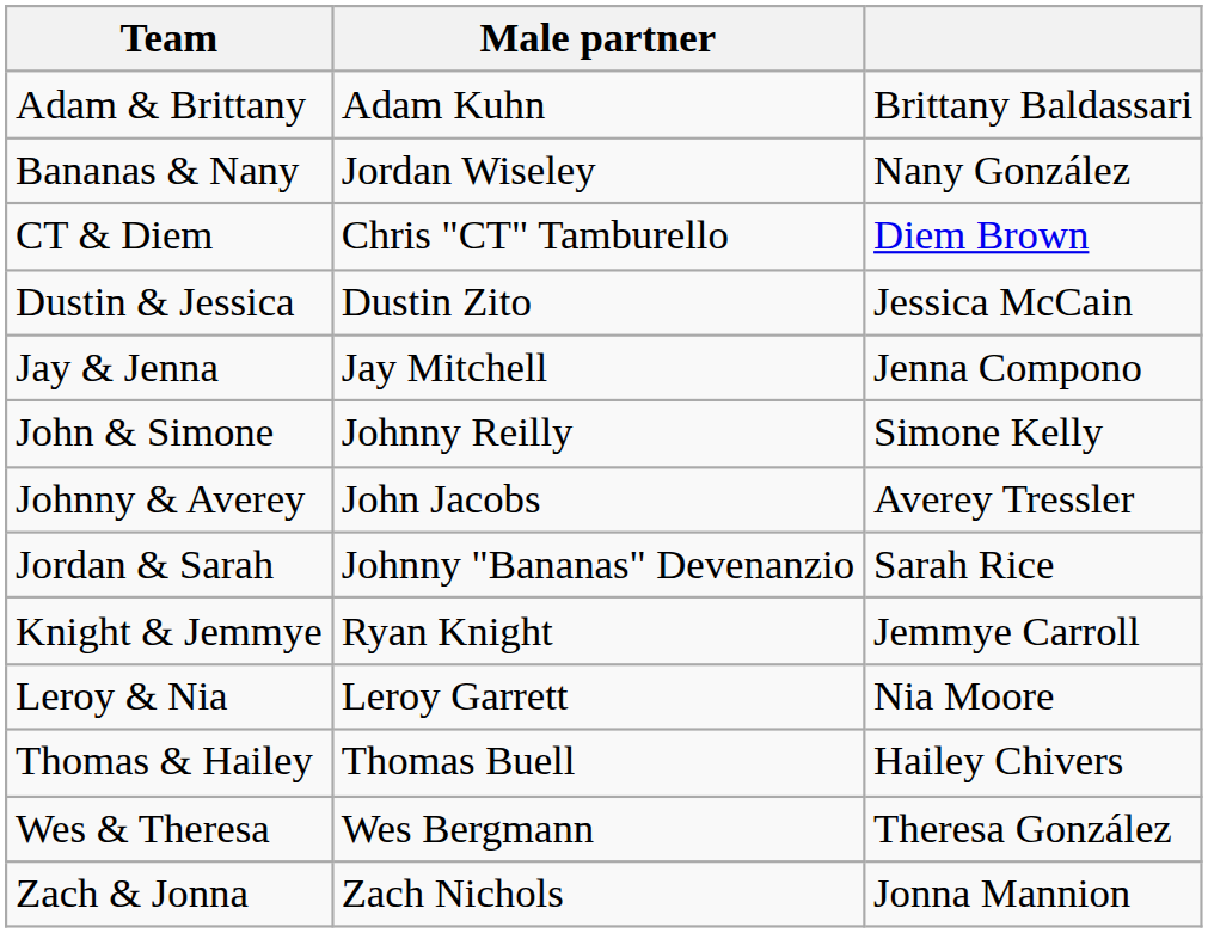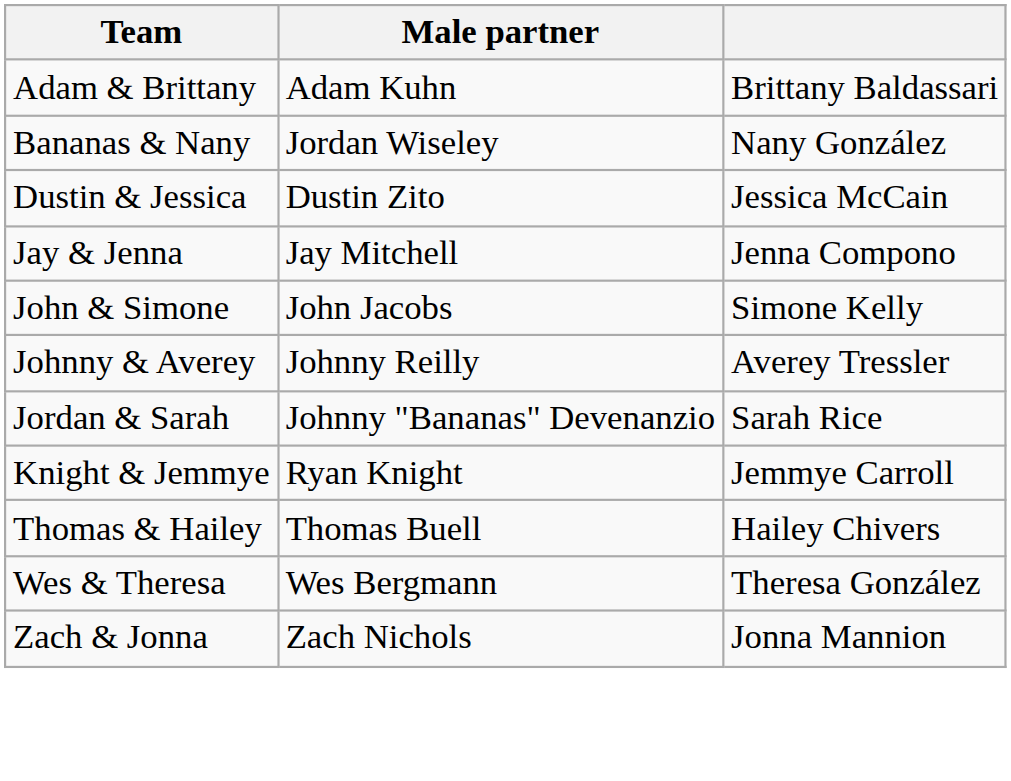- row: CT & Diem | Chris "CT" Tamburello | Diem Brown
John & Simone | Male partner: Johnny Reilly -> John Jacobs
Johnny & Averey | Male partner: John Jacobs -> Johnny Reilly
- row: Leroy & Nia | Leroy Garrett | Nia Moore
